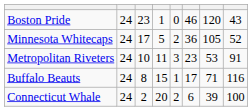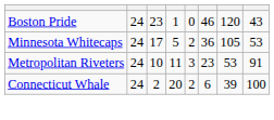Minnesota Whitecaps | column 8: 52 -> 53
- row: Buffalo Beauts | 24 | 8 | 15 | 1 | 17 | 71 | 116
